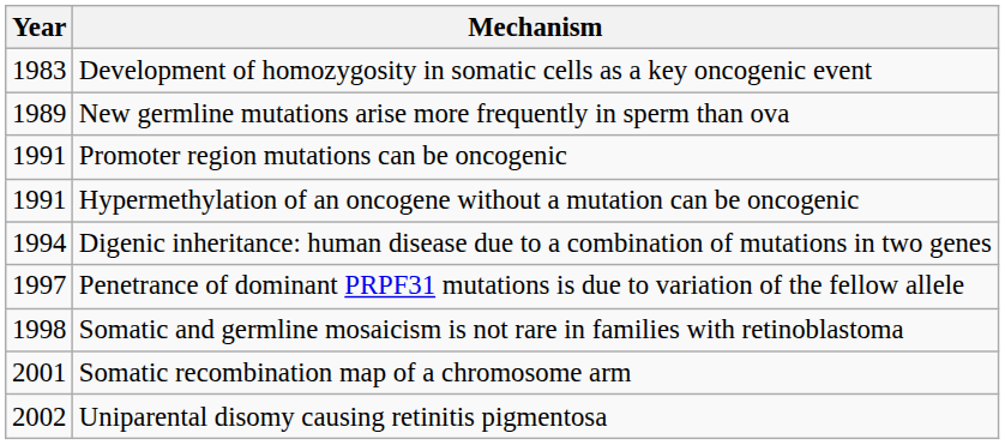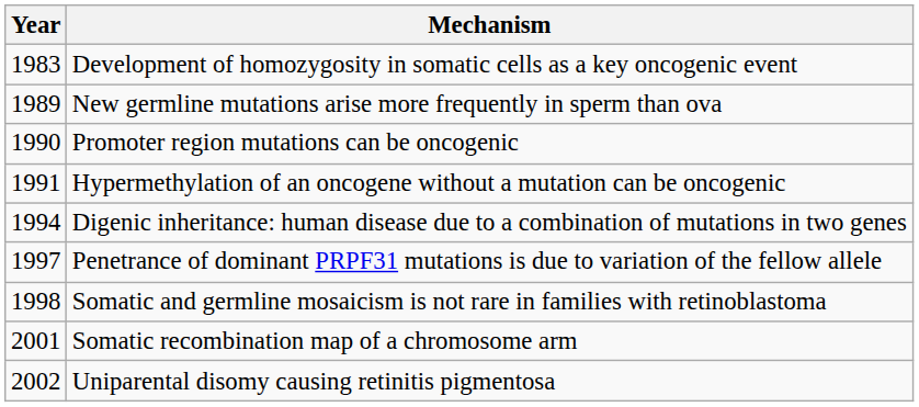Promoter region mutations can be oncogenic | Year: 1991 -> 1990
